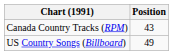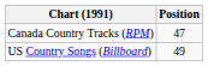Canada Country Tracks (RPM) | Position: 43 -> 47
